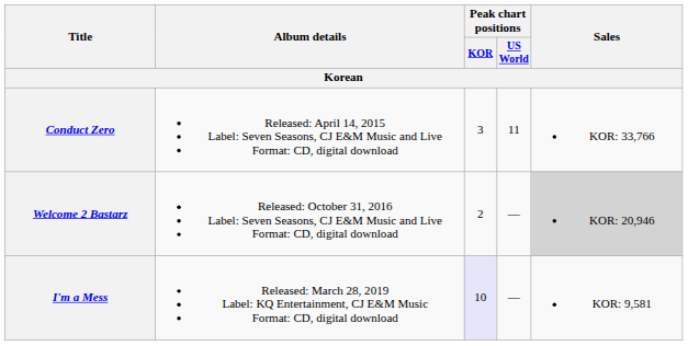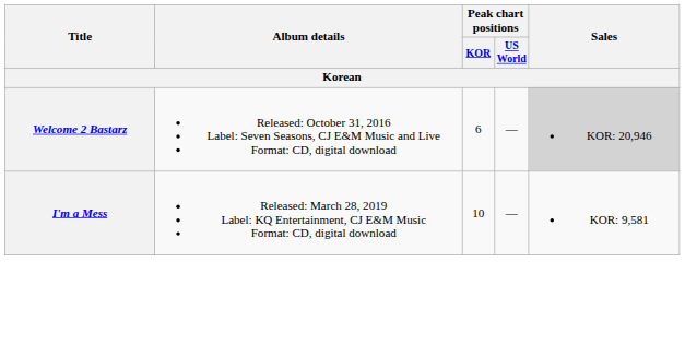- row: Conduct Zero | Released: April 14, 2015 Label: Seven Seasons, CJ E&M Music and Live Format: CD, digital download | 3 | 11 | KOR: 33,766
Welcome 2 Bastarz | Peak chart positions / KOR: 2 -> 6
I'm a Mess | Peak chart positions / KOR: lavender background -> no background
